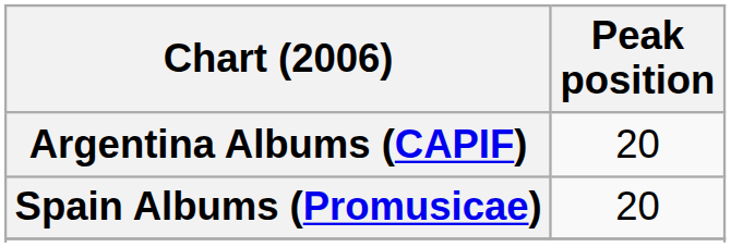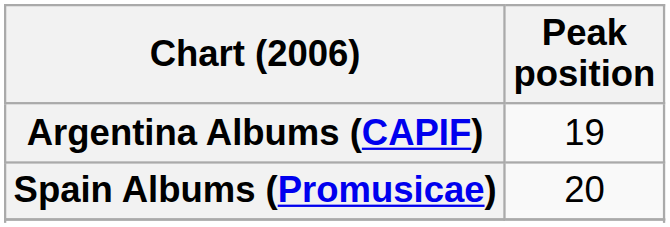Argentina Albums (CAPIF) | Peak position: 20 -> 19
